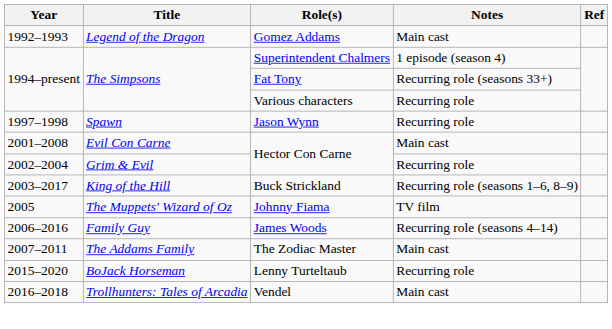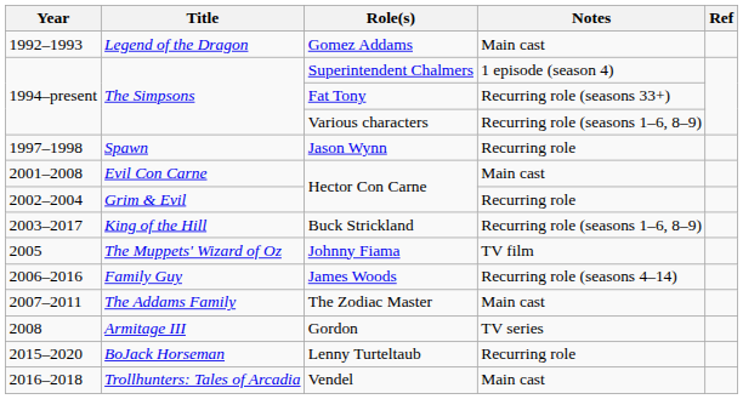Various characters | Notes: Recurring role -> Recurring role (seasons 1–6, 8–9)
+ row: 2008 | Armitage III | Gordon | TV series
